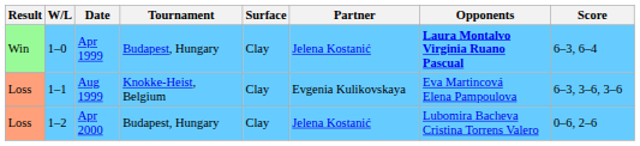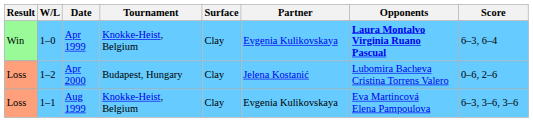Apr 1999 | Tournament: Budapest, Hungary -> Knokke-Heist, Belgium
Apr 1999 | Partner: Jelena Kostanić -> Evgenia Kulikovskaya
rows swapped: Aug 1999 <-> Apr 2000
